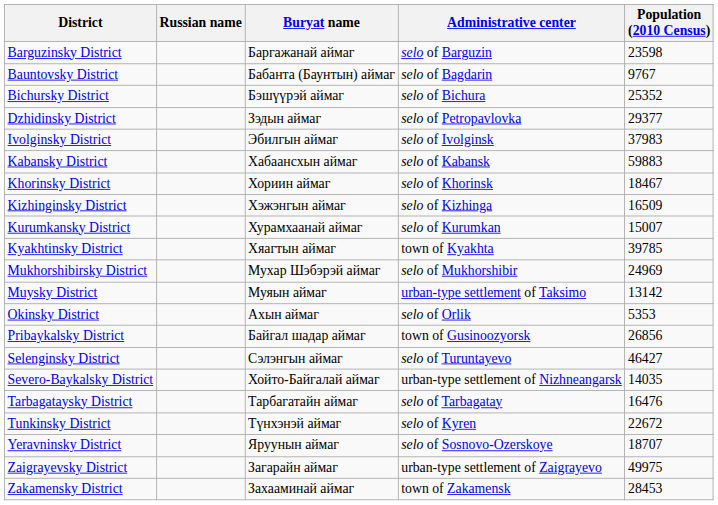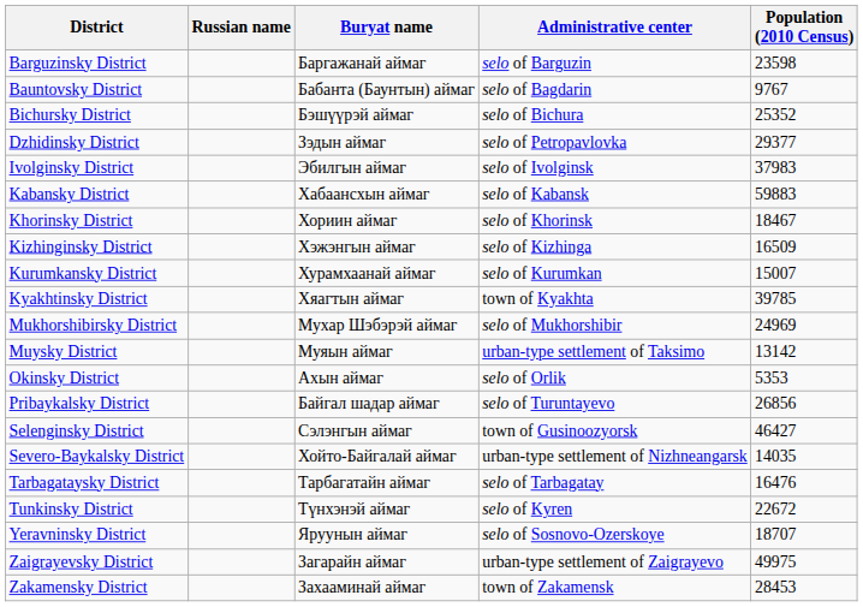Pribaykalsky District | Administrative center: town of Gusinoozyorsk -> selo of Turuntayevo
Selenginsky District | Administrative center: selo of Turuntayevo -> town of Gusinoozyorsk
